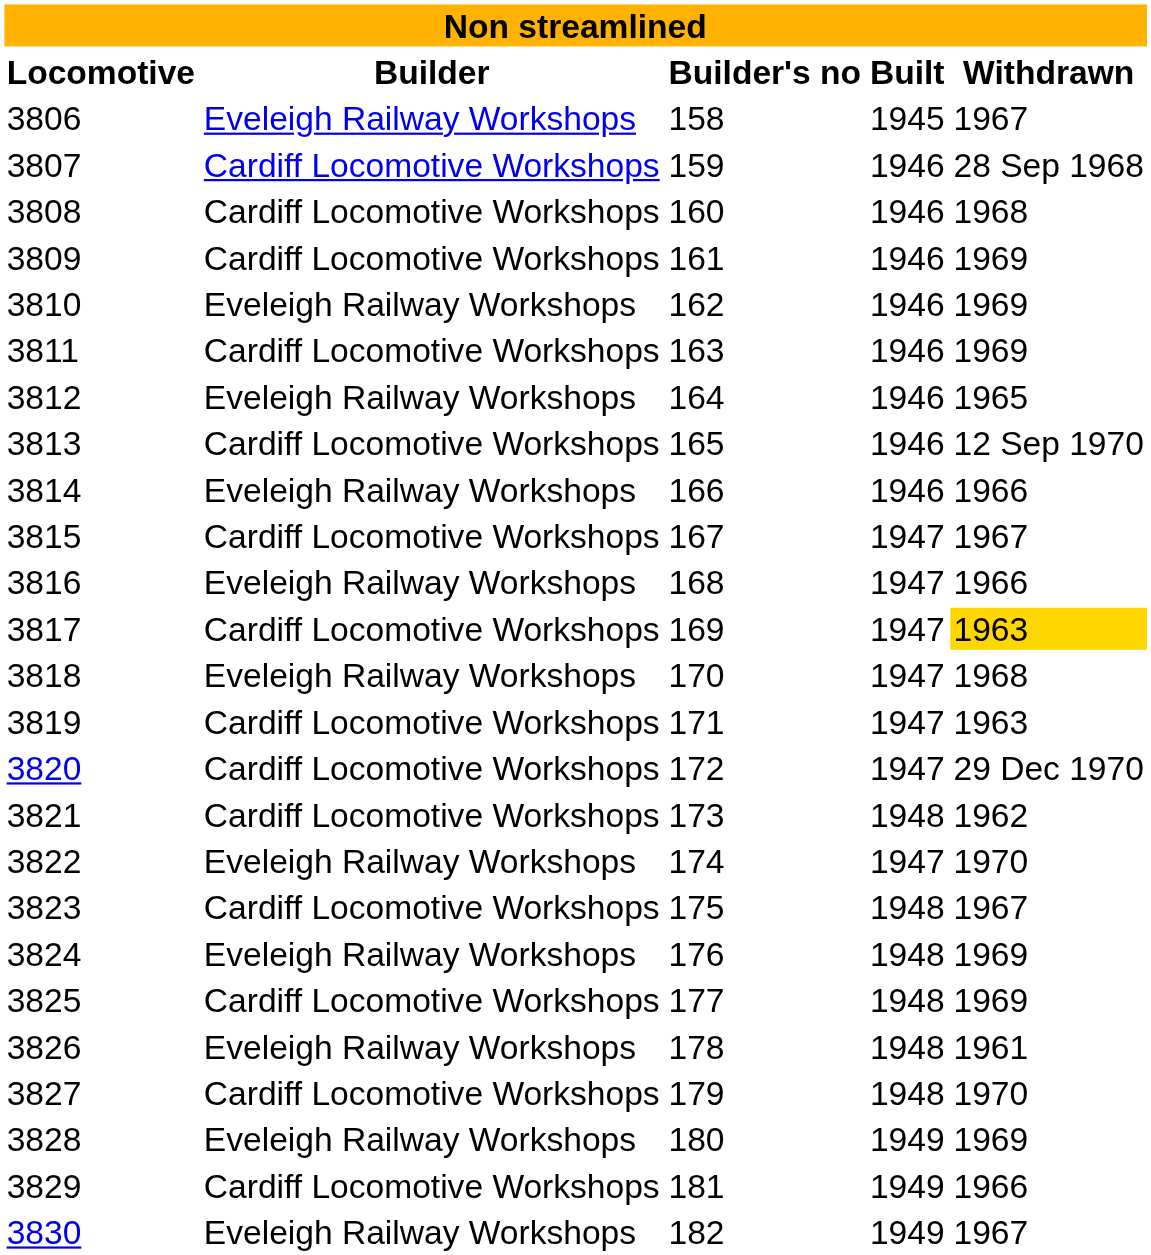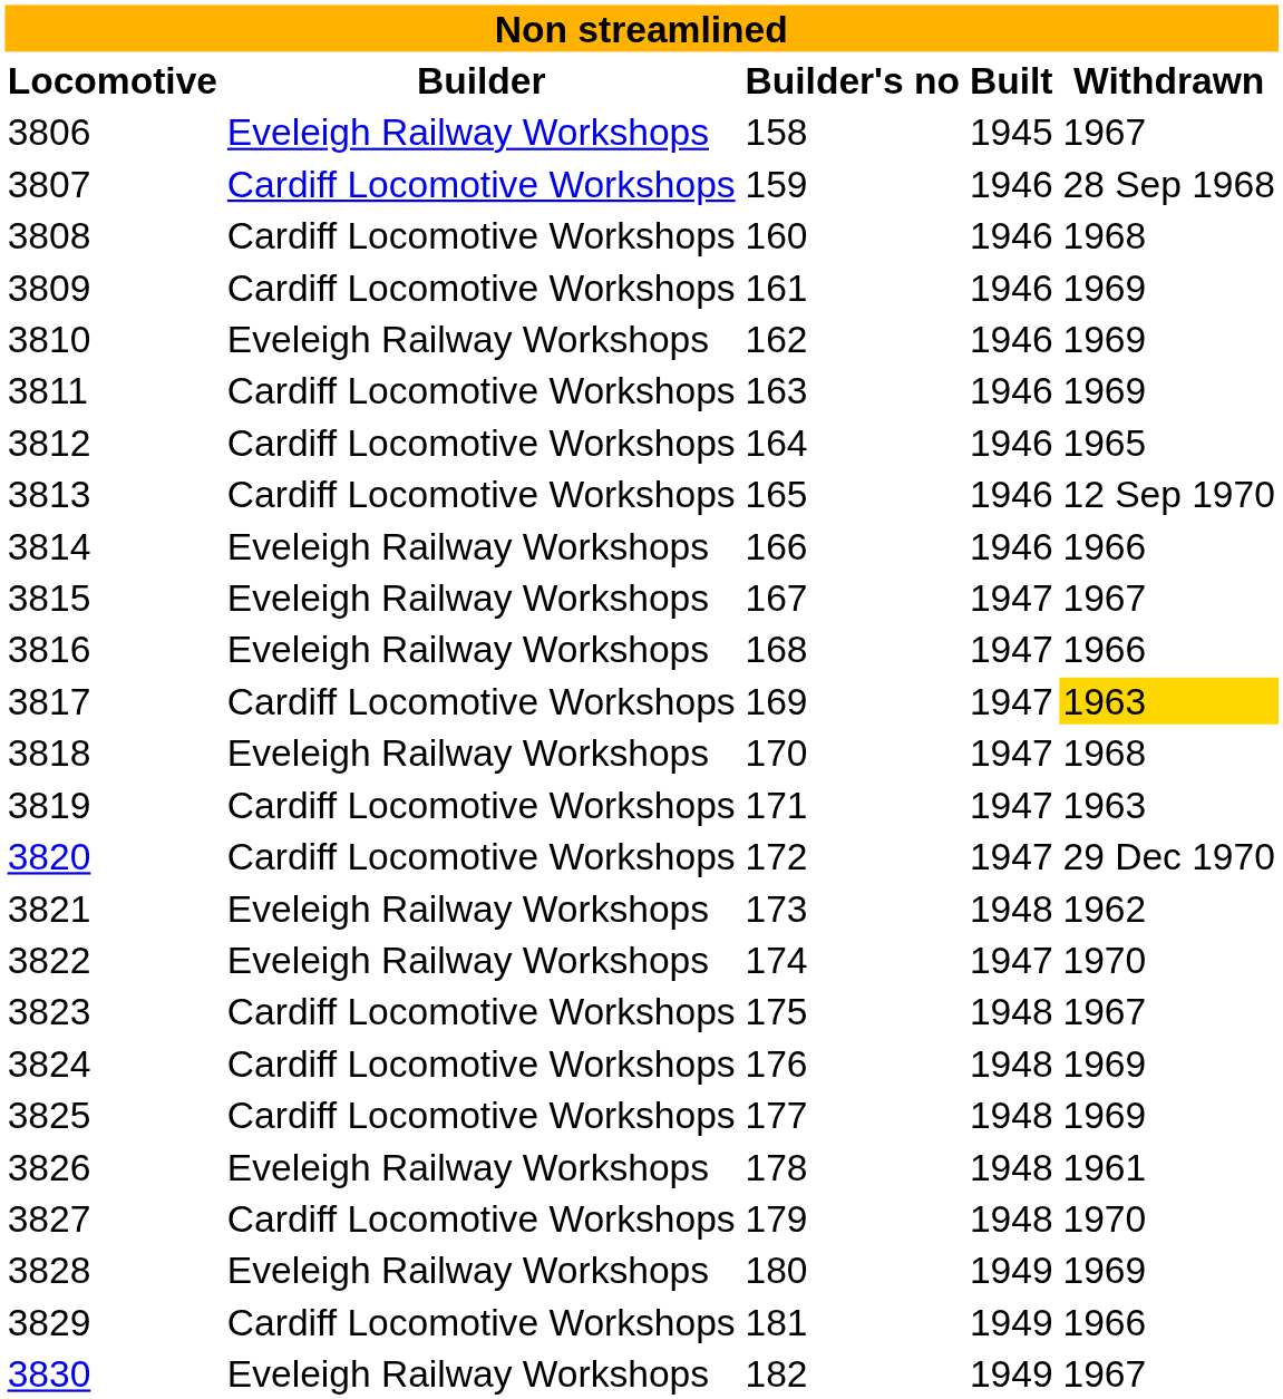3812 | Builder: Eveleigh Railway Workshops -> Cardiff Locomotive Workshops
3815 | Builder: Cardiff Locomotive Workshops -> Eveleigh Railway Workshops
3821 | Builder: Cardiff Locomotive Workshops -> Eveleigh Railway Workshops
3824 | Builder: Eveleigh Railway Workshops -> Cardiff Locomotive Workshops
